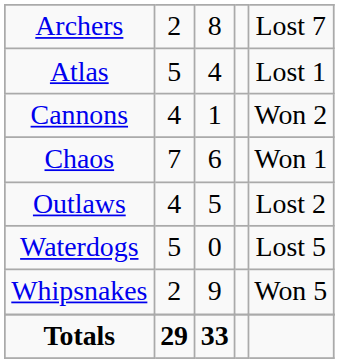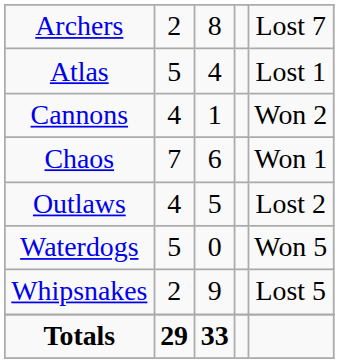Waterdogs | column 5: Lost 5 -> Won 5
Whipsnakes | column 5: Won 5 -> Lost 5
